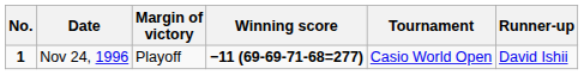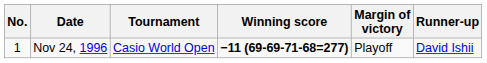columns swapped: Tournament <-> Margin of victory
Nov 24, 1996 | No.: bold -> normal
